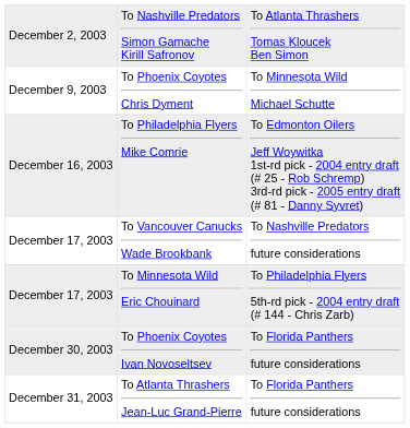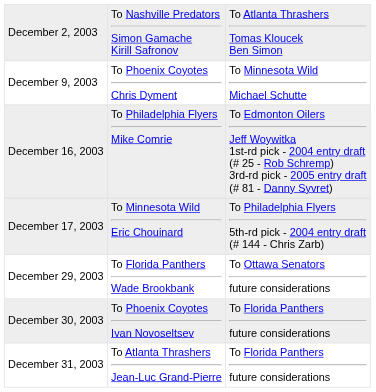- row: December 17, 2003 | To Vancouver Canucks Wade Brookbank | To Nashville Predators future considerations
+ row: December 29, 2003 | To Florida Panthers Wade Brookbank | To Ottawa Senators future considerations
